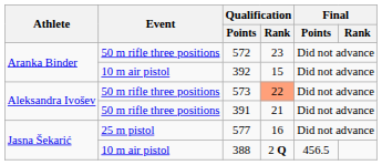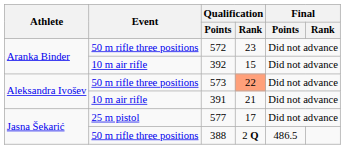392 | Event: 10 m air pistol -> 10 m air rifle
391 | Event: 50 m rifle three positions -> 10 m air rifle
577 | Qualification / Rank: 16 -> 17
388 | Event: 10 m air pistol -> 50 m rifle three positions
388 | Final / Points: 456.5 -> 486.5
